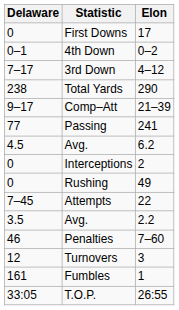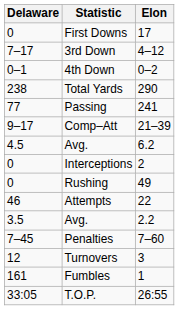rows swapped: 3rd Down <-> 4th Down
rows swapped: Passing <-> Comp–Att
Attempts | Delaware: 7–45 -> 46
Penalties | Delaware: 46 -> 7–45
